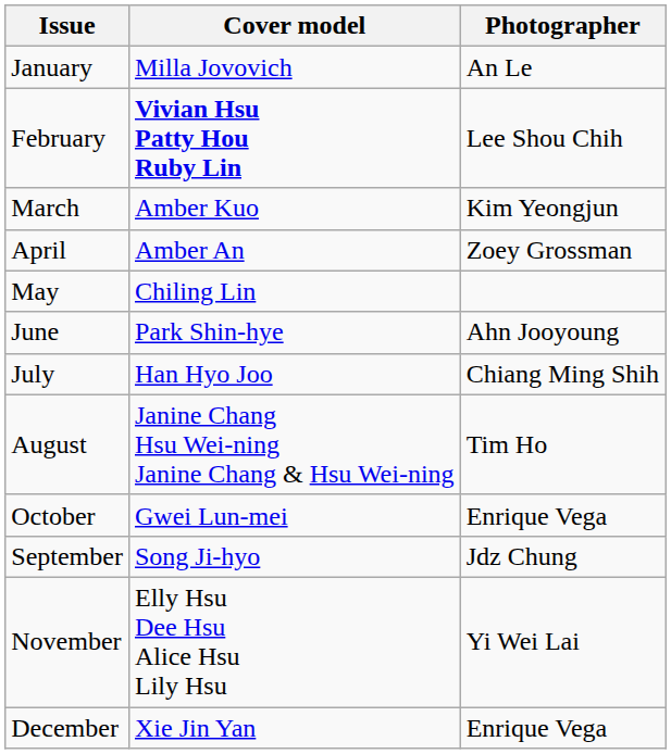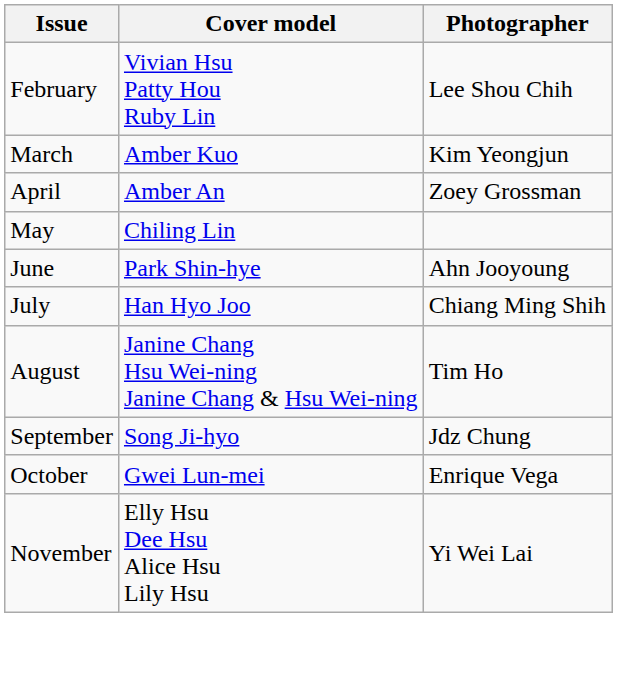- row: January | Milla Jovovich | An Le
February | Cover model: bold -> normal
rows swapped: September <-> October
- row: December | Xie Jin Yan | Enrique Vega
